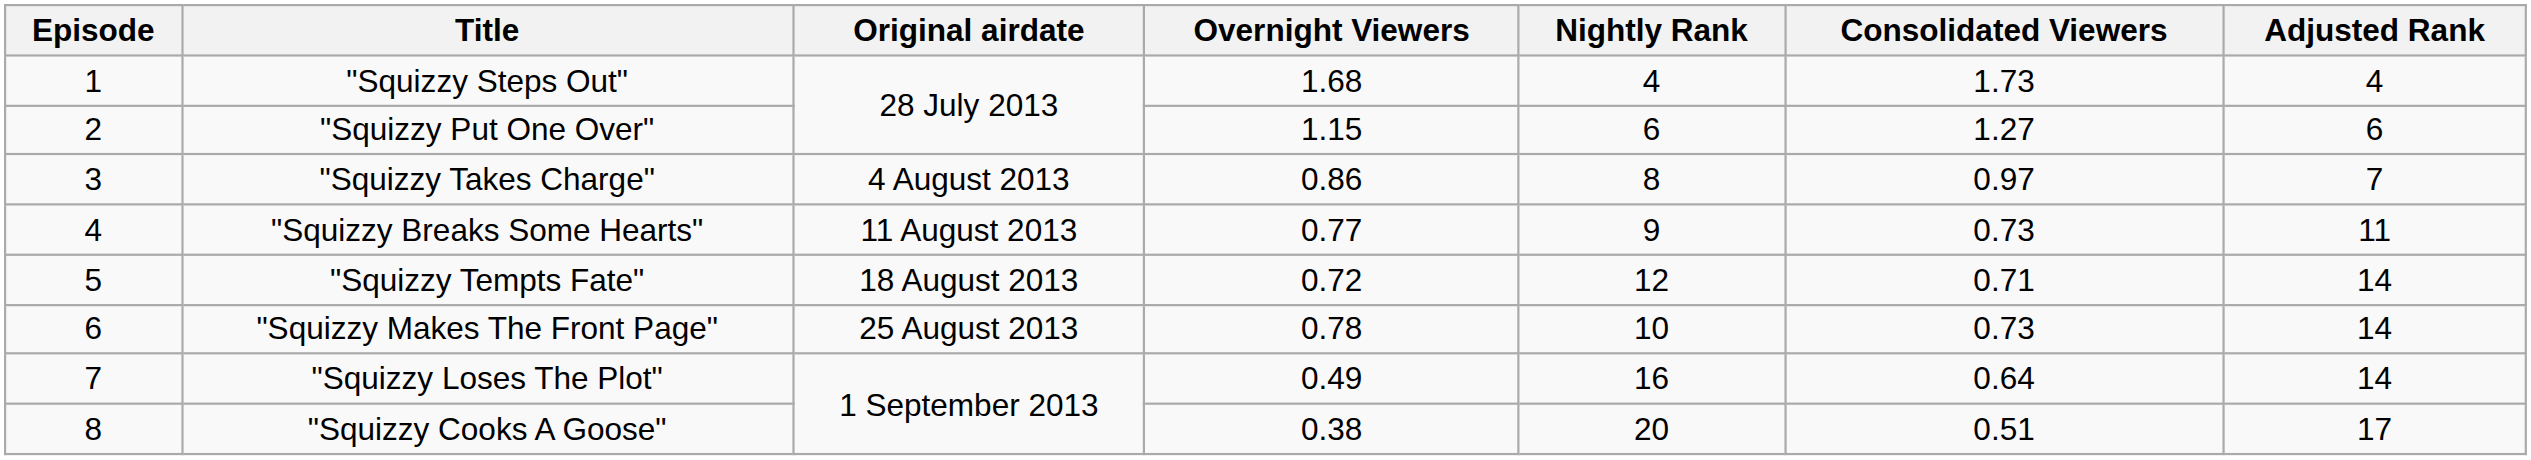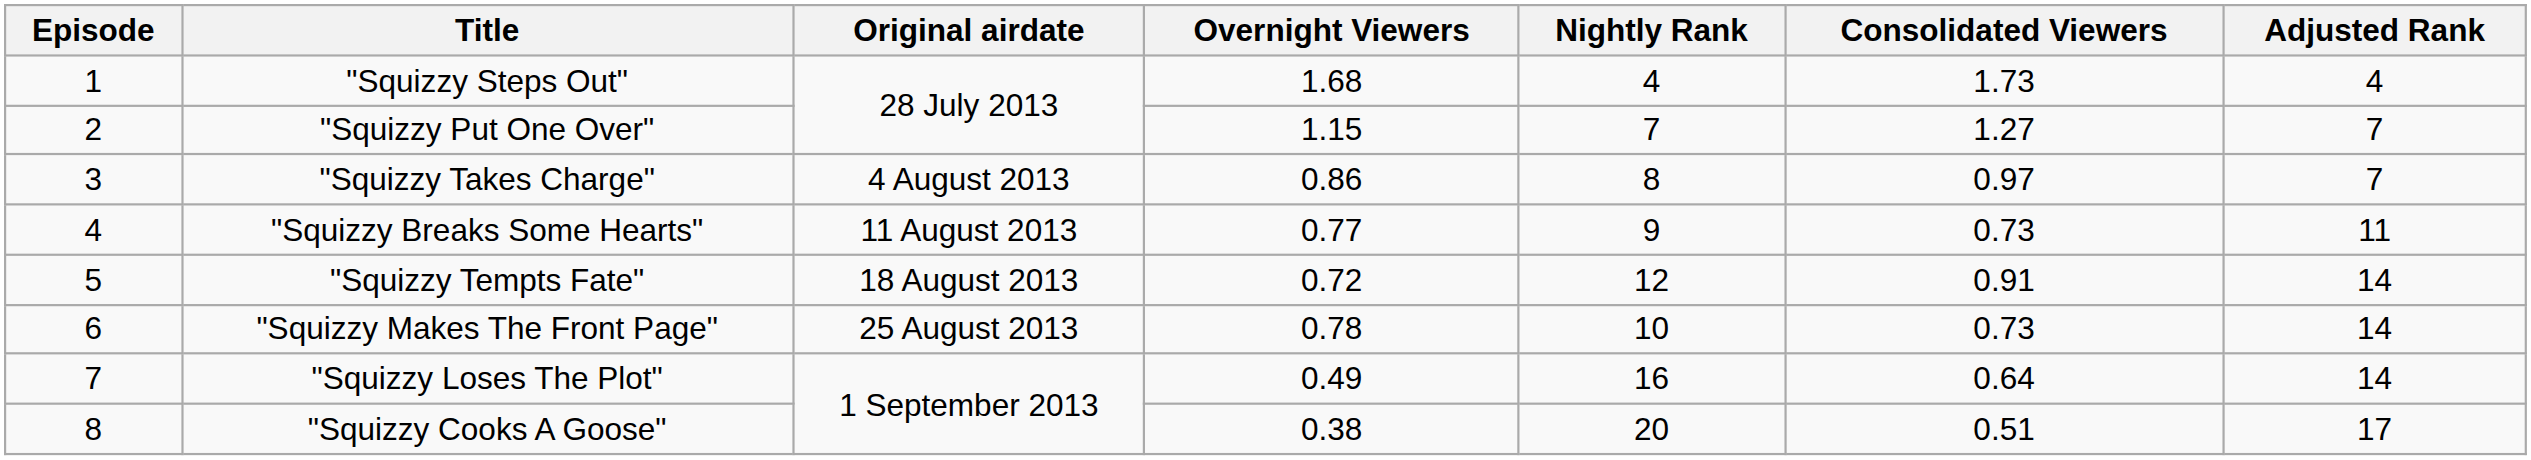"Squizzy Put One Over" | Nightly Rank: 6 -> 7
"Squizzy Put One Over" | Adjusted Rank: 6 -> 7
"Squizzy Tempts Fate" | Consolidated Viewers: 0.71 -> 0.91
